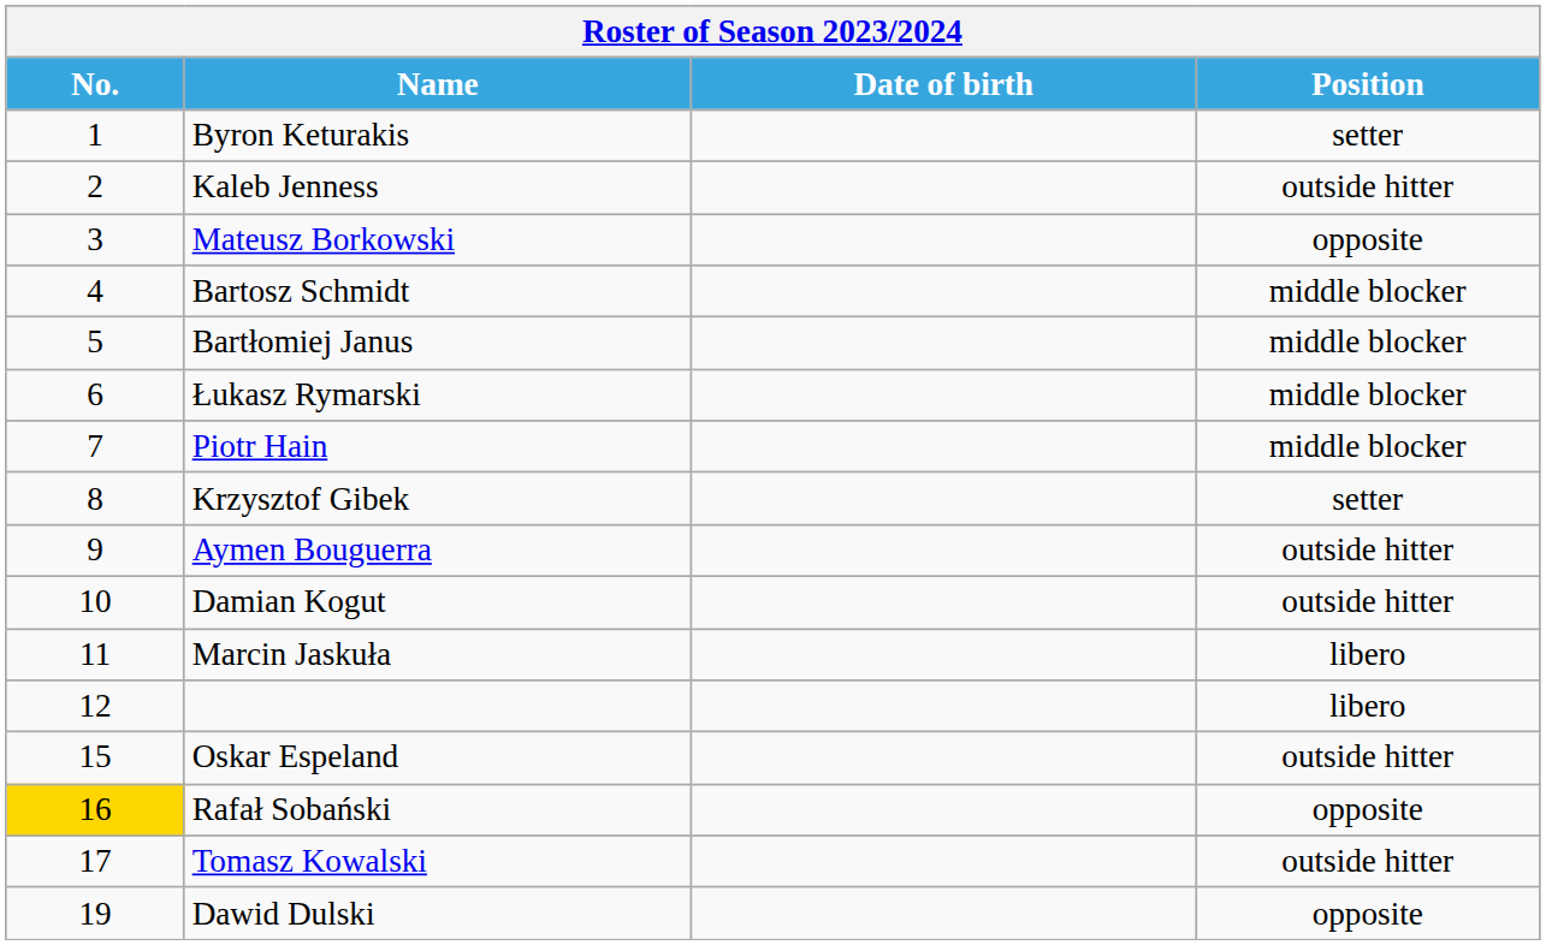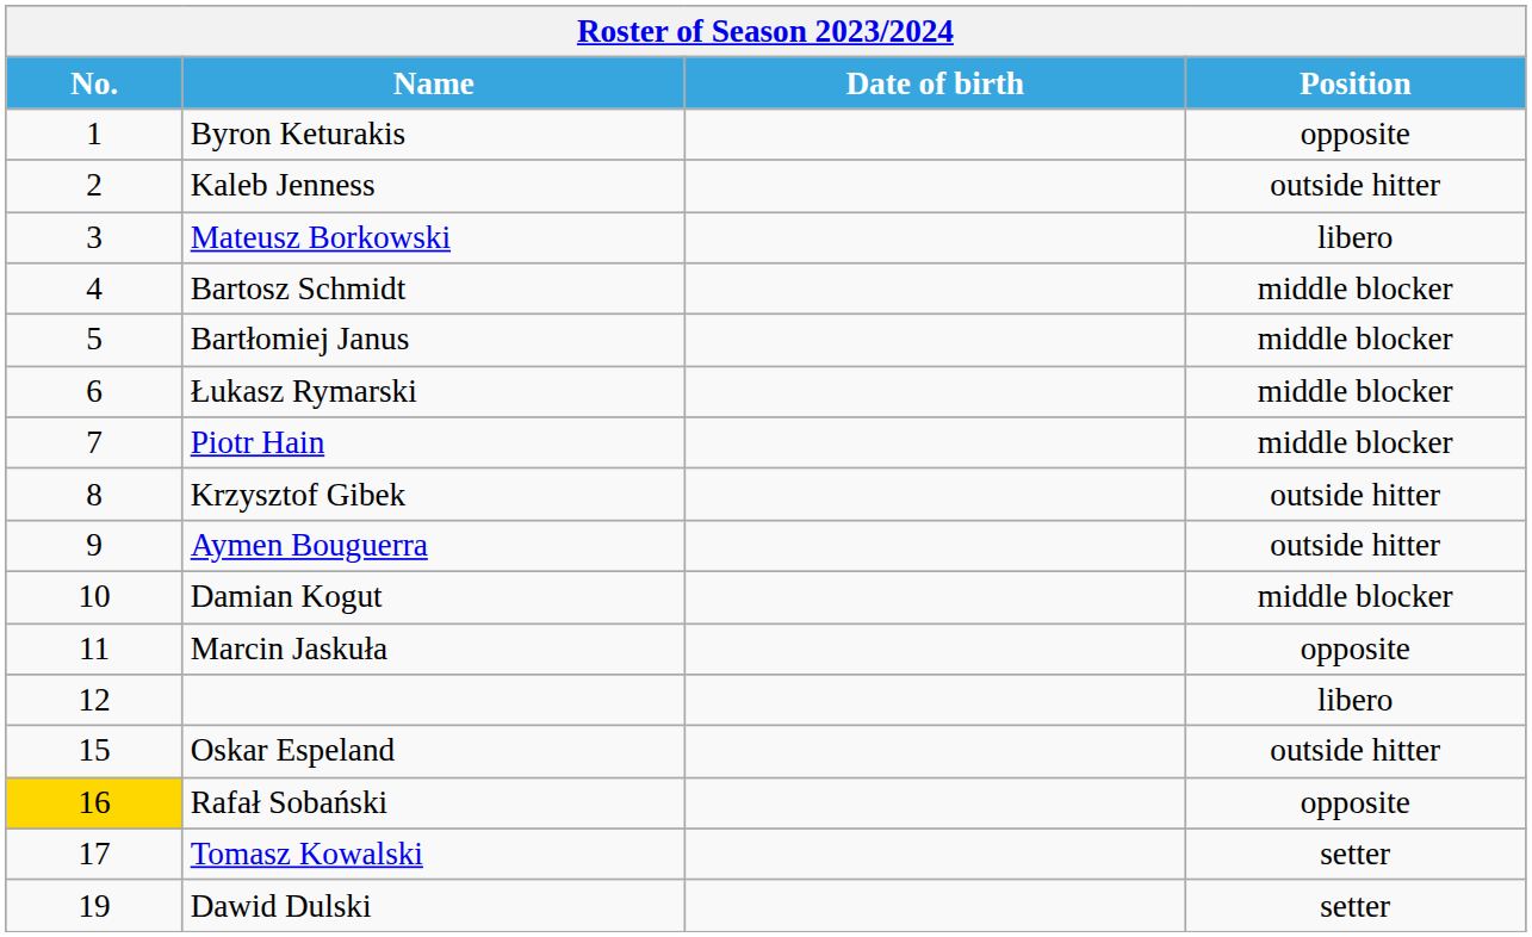Byron Keturakis | Position: setter -> opposite
Mateusz Borkowski | Position: opposite -> libero
Krzysztof Gibek | Position: setter -> outside hitter
Damian Kogut | Position: outside hitter -> middle blocker
Marcin Jaskuła | Position: libero -> opposite
Tomasz Kowalski | Position: outside hitter -> setter
Dawid Dulski | Position: opposite -> setter
